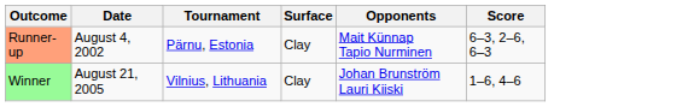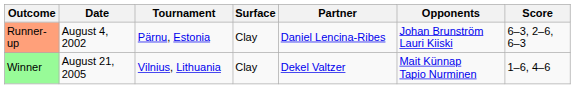+ column: Partner | Daniel Lencina-Ribes | Dekel Valtzer
Runner-up | Opponents: Mait Künnap Tapio Nurminen -> Johan Brunström Lauri Kiiski
Winner | Opponents: Johan Brunström Lauri Kiiski -> Mait Künnap Tapio Nurminen
